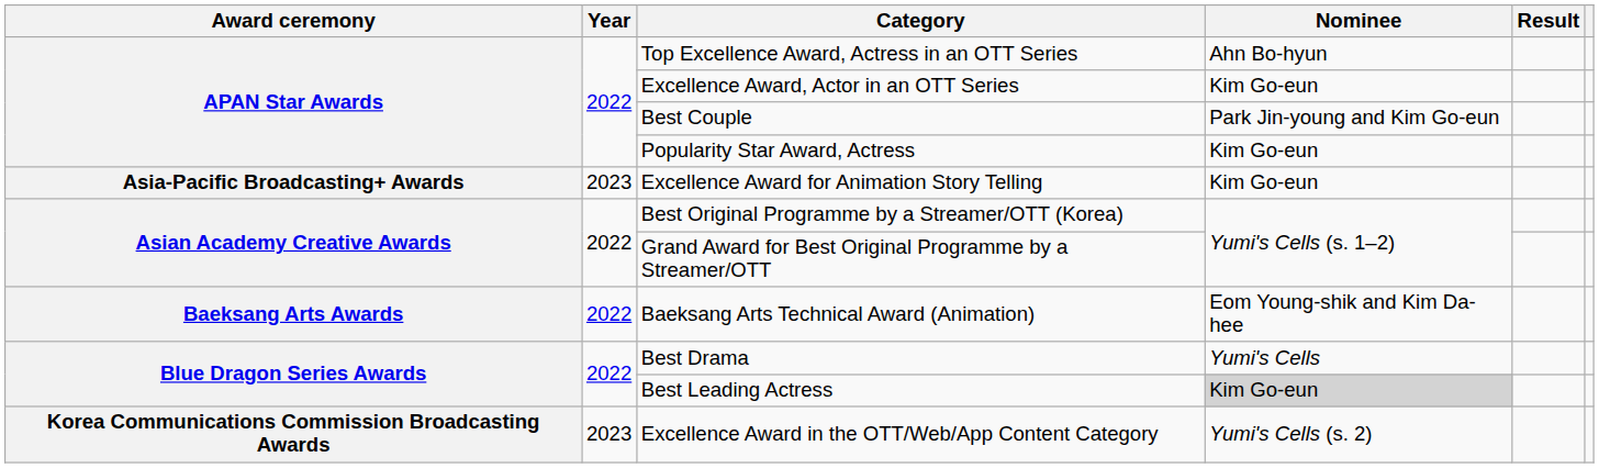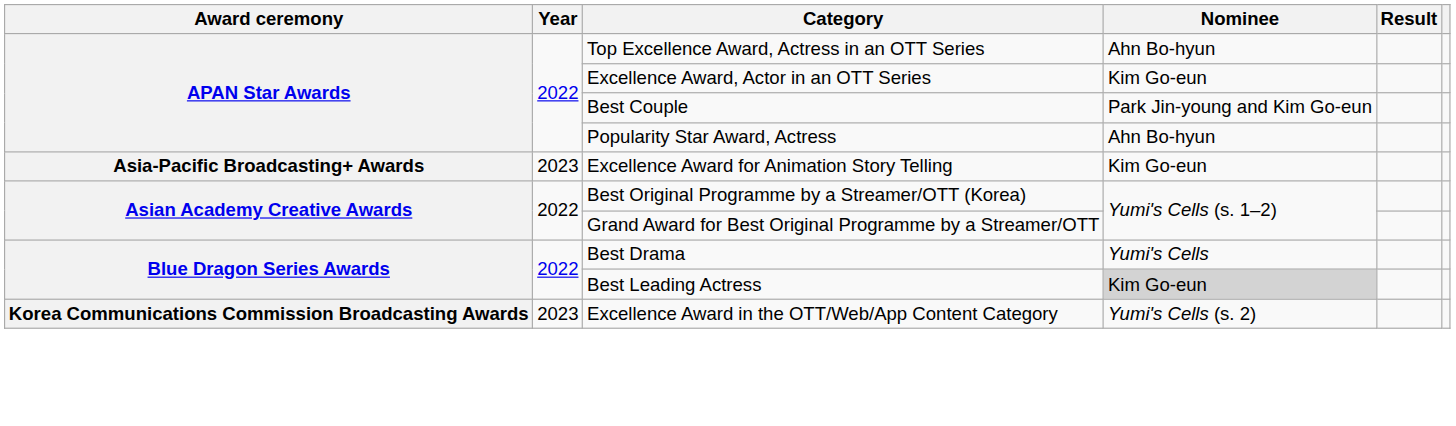Popularity Star Award, Actress | Nominee: Kim Go-eun -> Ahn Bo-hyun
- row: Baeksang Arts Awards | 2022 | Baeksang Arts Technical Award (Animation) | Eom Young-shik and Kim Da-hee
